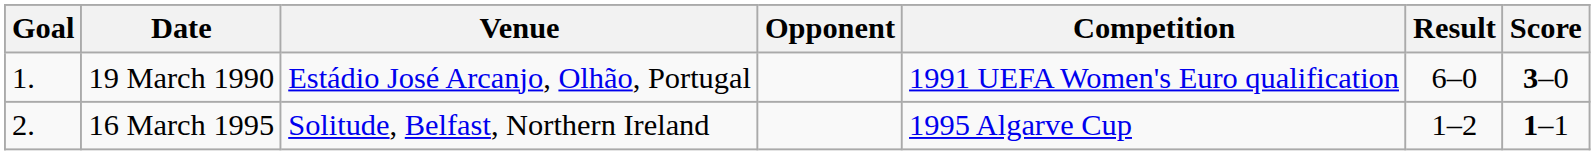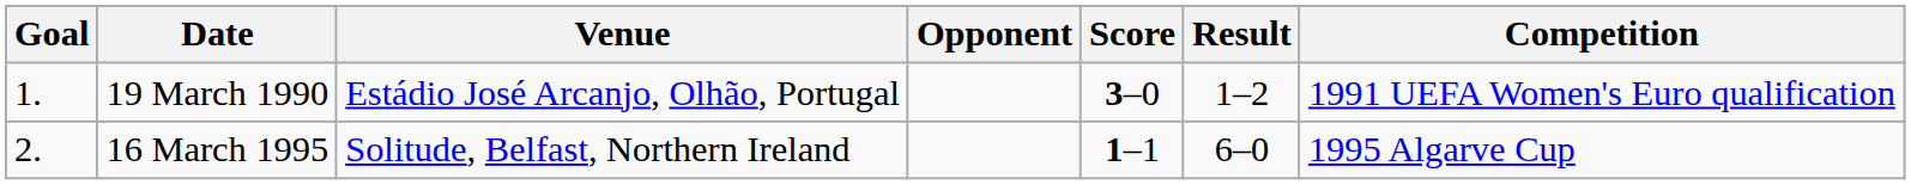columns swapped: Score <-> Competition
19 March 1990 | Result: 6–0 -> 1–2
16 March 1995 | Result: 1–2 -> 6–0
